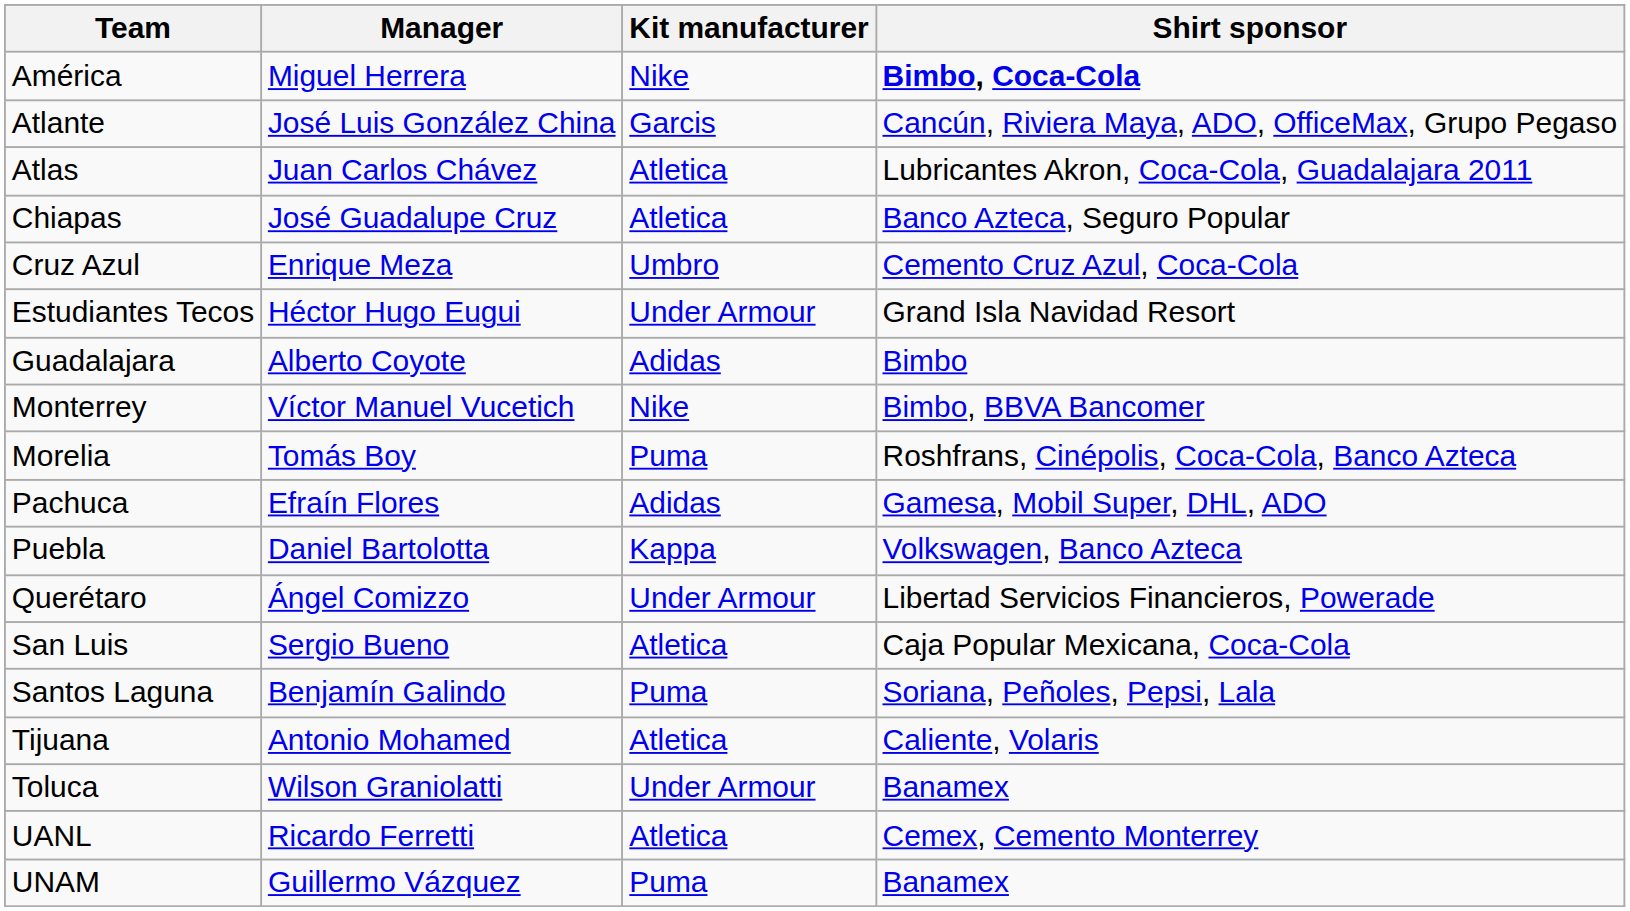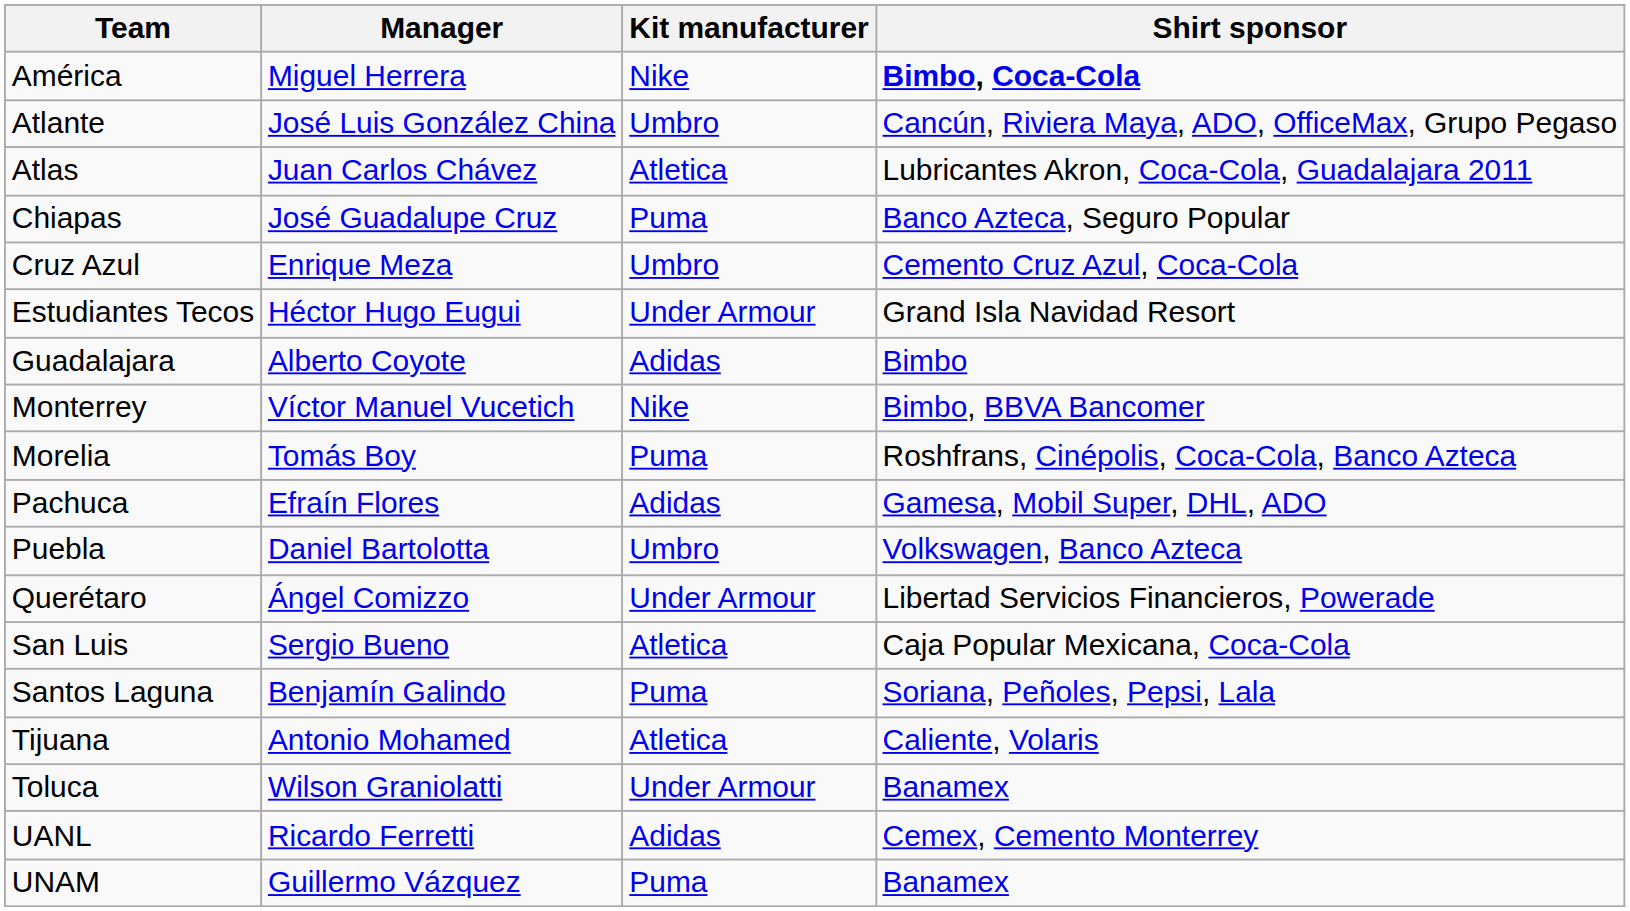Atlante | Kit manufacturer: Garcis -> Umbro
Chiapas | Kit manufacturer: Atletica -> Puma
Puebla | Kit manufacturer: Kappa -> Umbro
UANL | Kit manufacturer: Atletica -> Adidas
